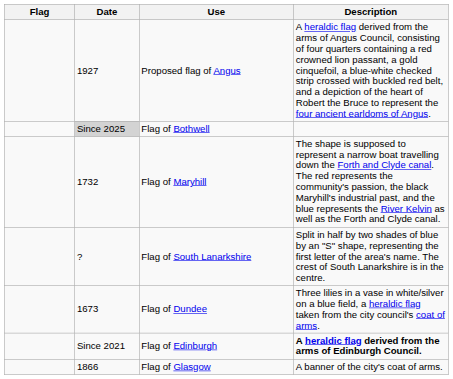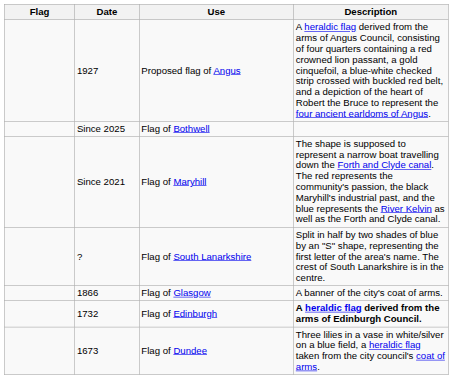Flag of Bothwell | Date: lightgrey background -> no background
Flag of Maryhill | Date: 1732 -> Since 2021
rows swapped: Flag of Dundee <-> Flag of Glasgow
Flag of Edinburgh | Date: Since 2021 -> 1732
